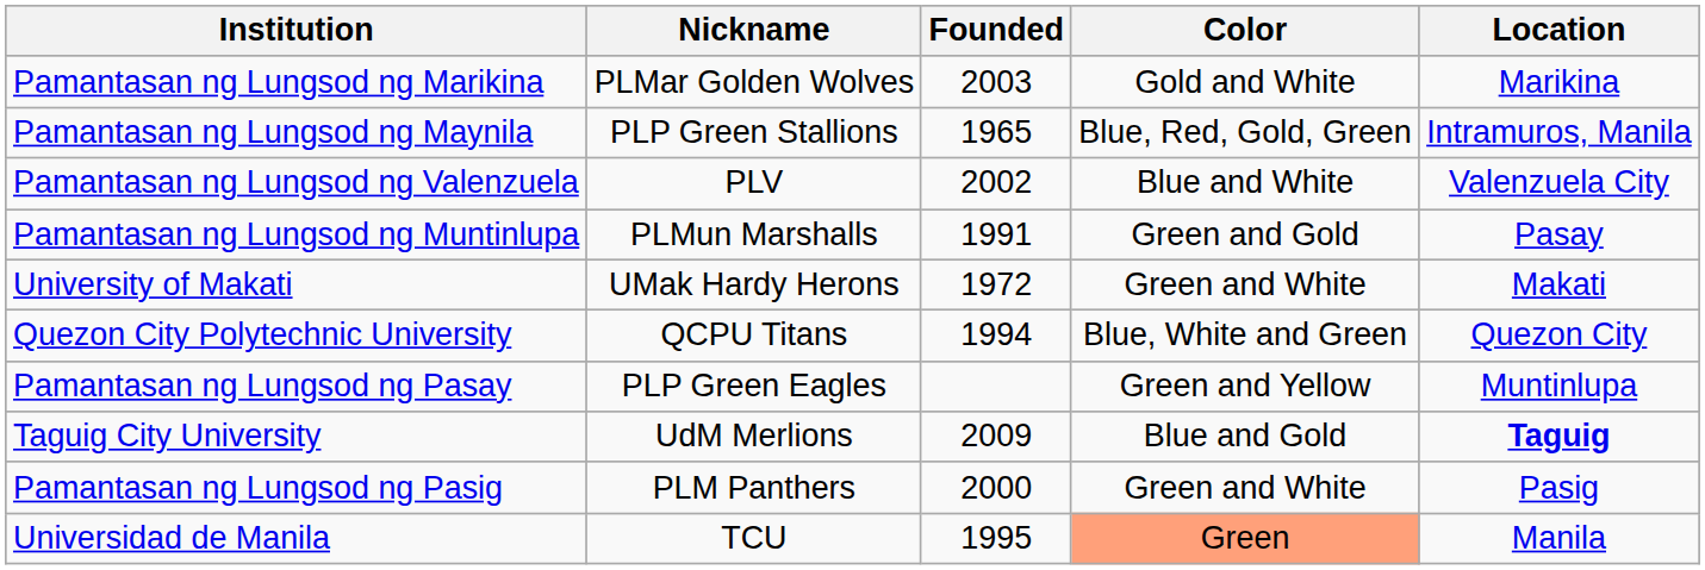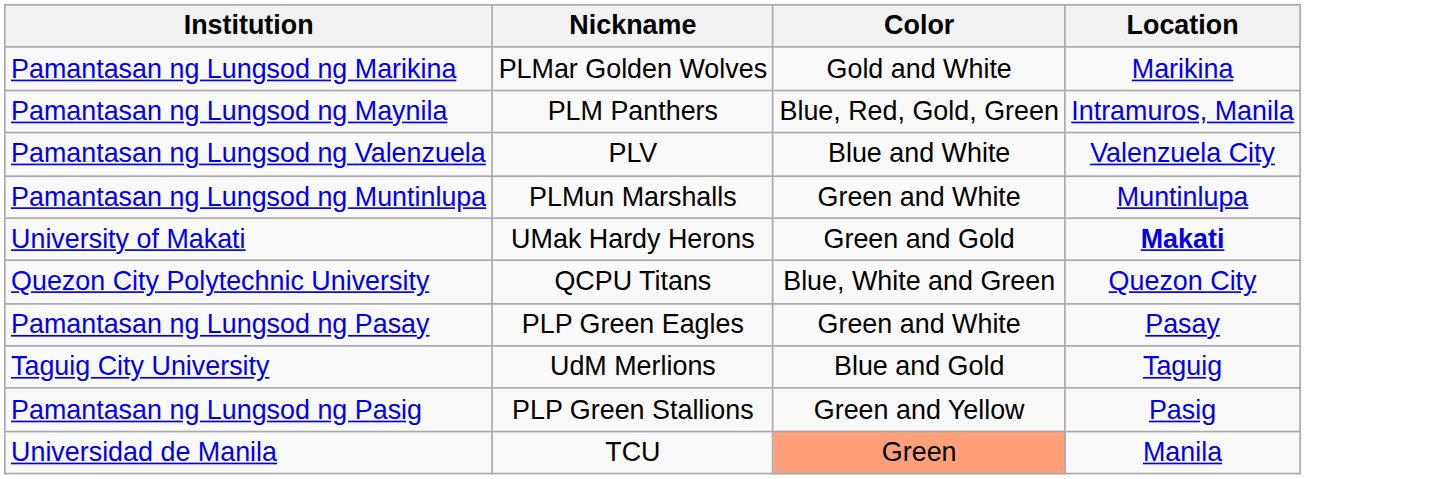- column: Founded | 2003 | 1965 | 2002 | 1991 | 1972 | 1994 | 2009 | 2000 | 1995
Pamantasan ng Lungsod ng Maynila | Nickname: PLP Green Stallions -> PLM Panthers
Pamantasan ng Lungsod ng Muntinlupa | Color: Green and Gold -> Green and White
Pamantasan ng Lungsod ng Muntinlupa | Location: Pasay -> Muntinlupa
University of Makati | Color: Green and White -> Green and Gold
University of Makati | Location: normal -> bold
Pamantasan ng Lungsod ng Pasay | Color: Green and Yellow -> Green and White
Pamantasan ng Lungsod ng Pasay | Location: Muntinlupa -> Pasay
Taguig City University | Location: bold -> normal
Pamantasan ng Lungsod ng Pasig | Nickname: PLM Panthers -> PLP Green Stallions
Pamantasan ng Lungsod ng Pasig | Color: Green and White -> Green and Yellow
